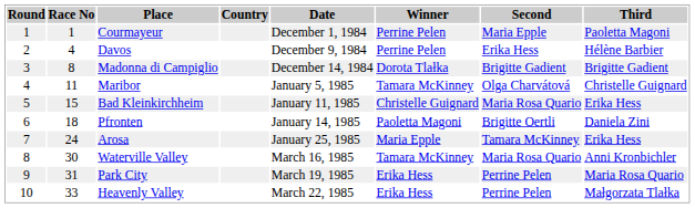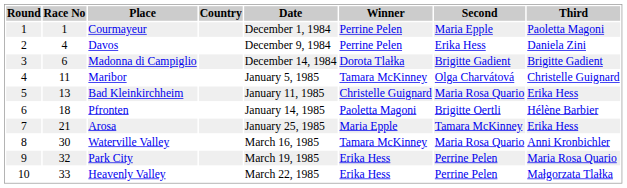Davos | Third: Hélène Barbier -> Daniela Zini
Madonna di Campiglio | Race No: 8 -> 6
Bad Kleinkirchheim | Race No: 15 -> 13
Pfronten | Third: Daniela Zini -> Hélène Barbier
Arosa | Race No: 24 -> 21
Park City | Race No: 31 -> 32
